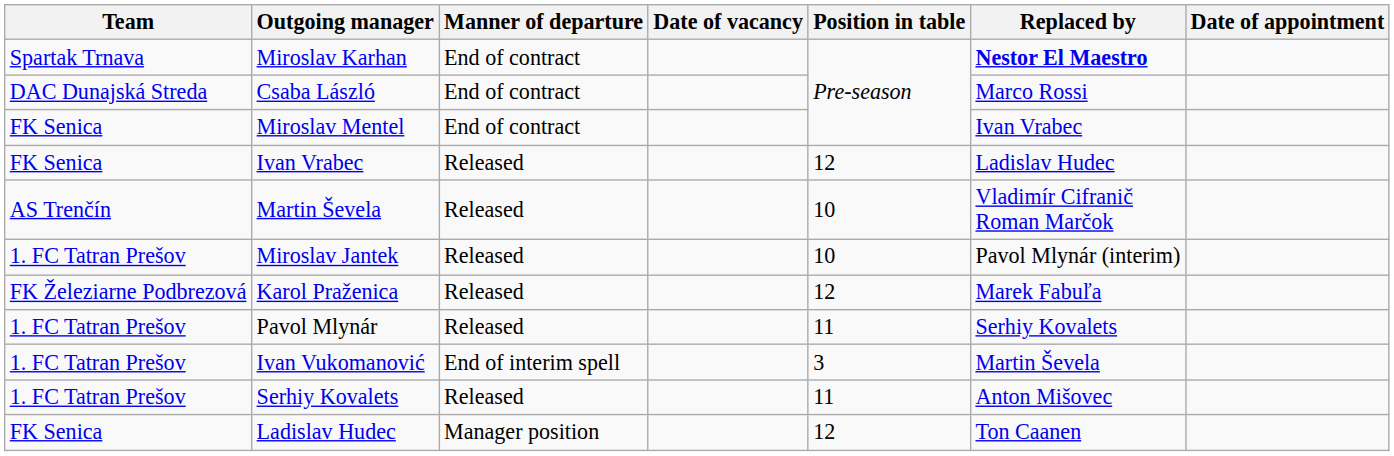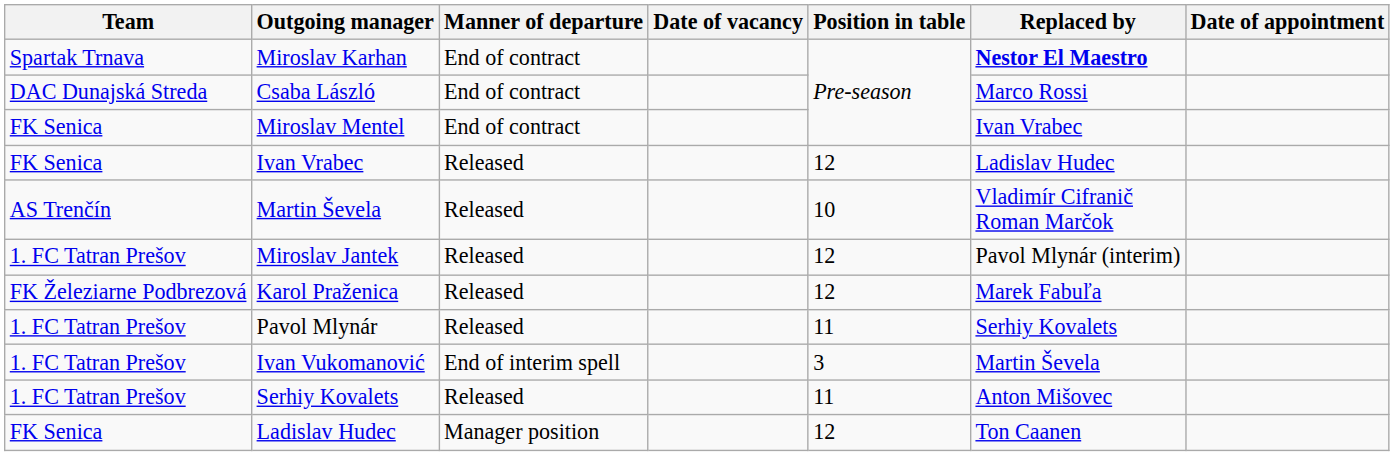Miroslav Jantek | Position in table: 10 -> 12
